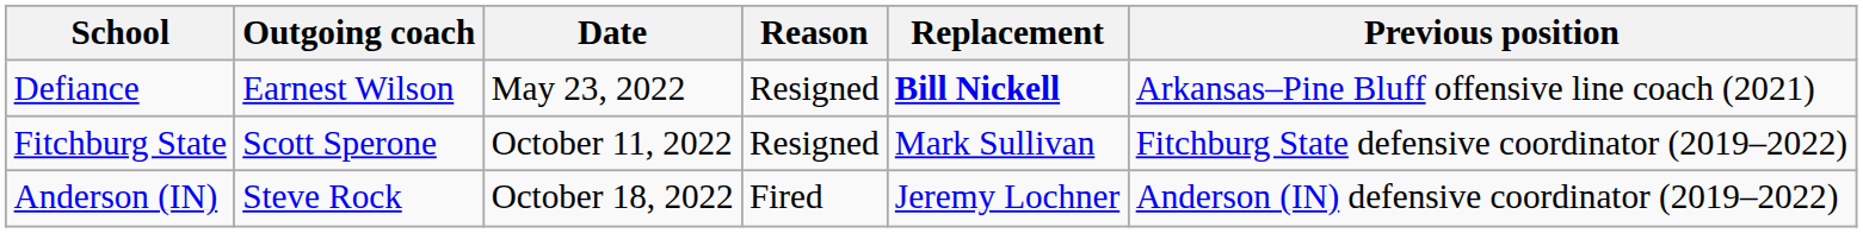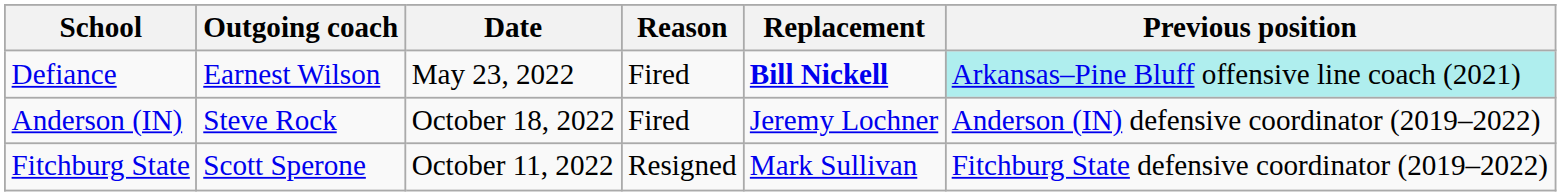Defiance | Reason: Resigned -> Fired
Defiance | Previous position: no background -> paleturquoise background
rows swapped: Fitchburg State <-> Anderson (IN)
